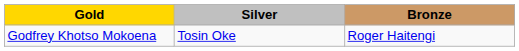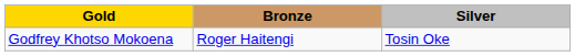columns swapped: Silver <-> Bronze
